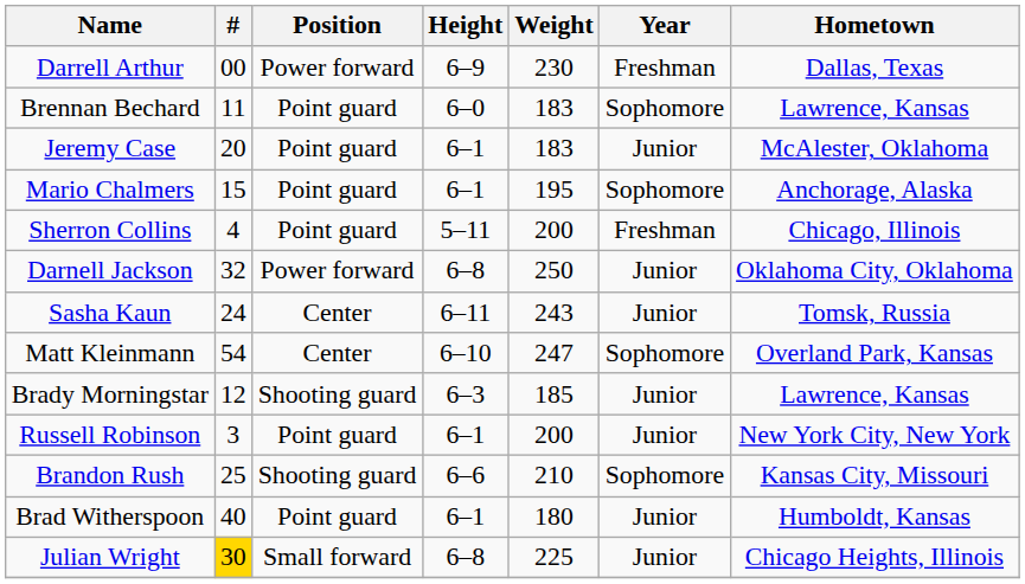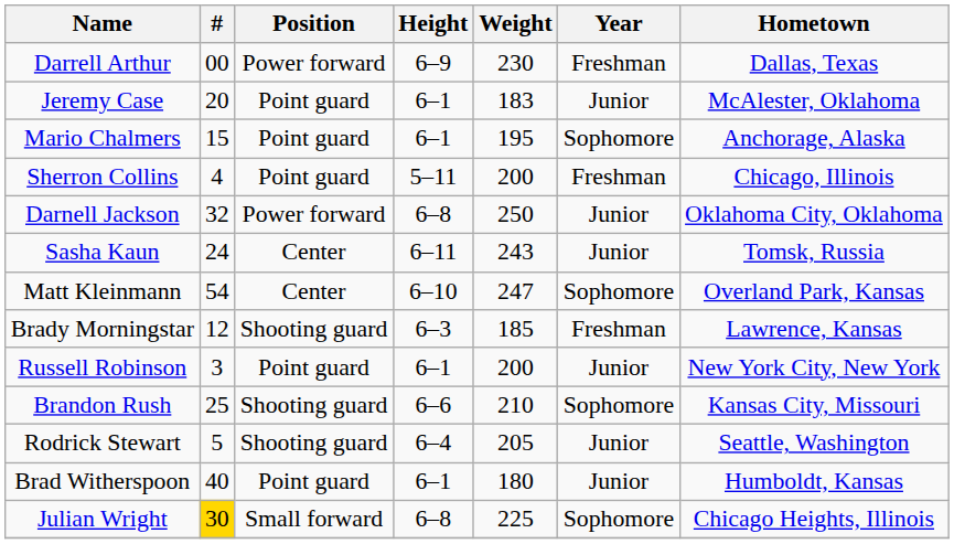- row: Brennan Bechard | 11 | Point guard | 6–0 | 183 | Sophomore | Lawrence, Kansas
Brady Morningstar | Year: Junior -> Freshman
+ row: Rodrick Stewart | 5 | Shooting guard | 6–4 | 205 | Junior | Seattle, Washington
Julian Wright | Year: Junior -> Sophomore
